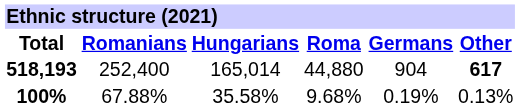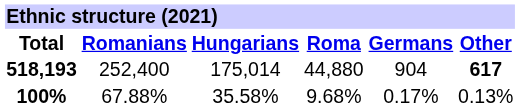518,193 | Hungarians: 165,014 -> 175,014
100% | Germans: 0.19% -> 0.17%
